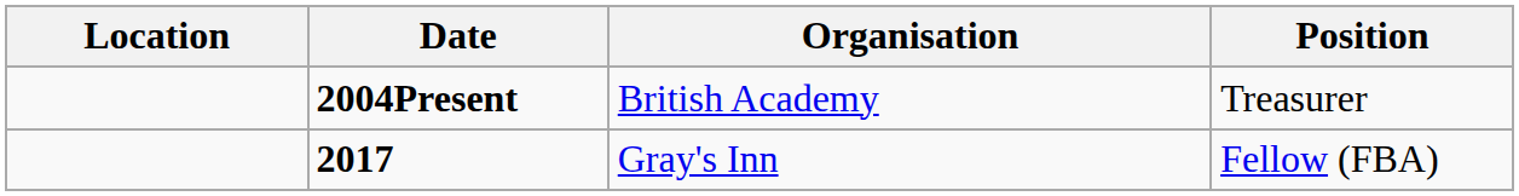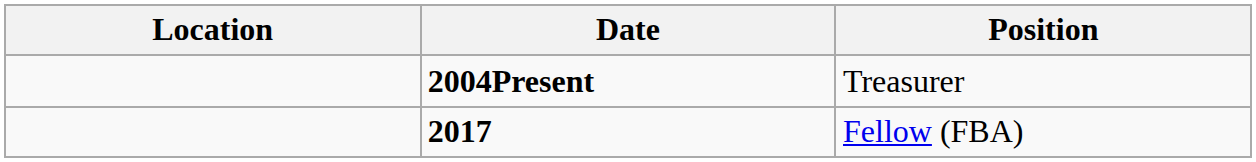- column: Organisation | British Academy | Gray's Inn
